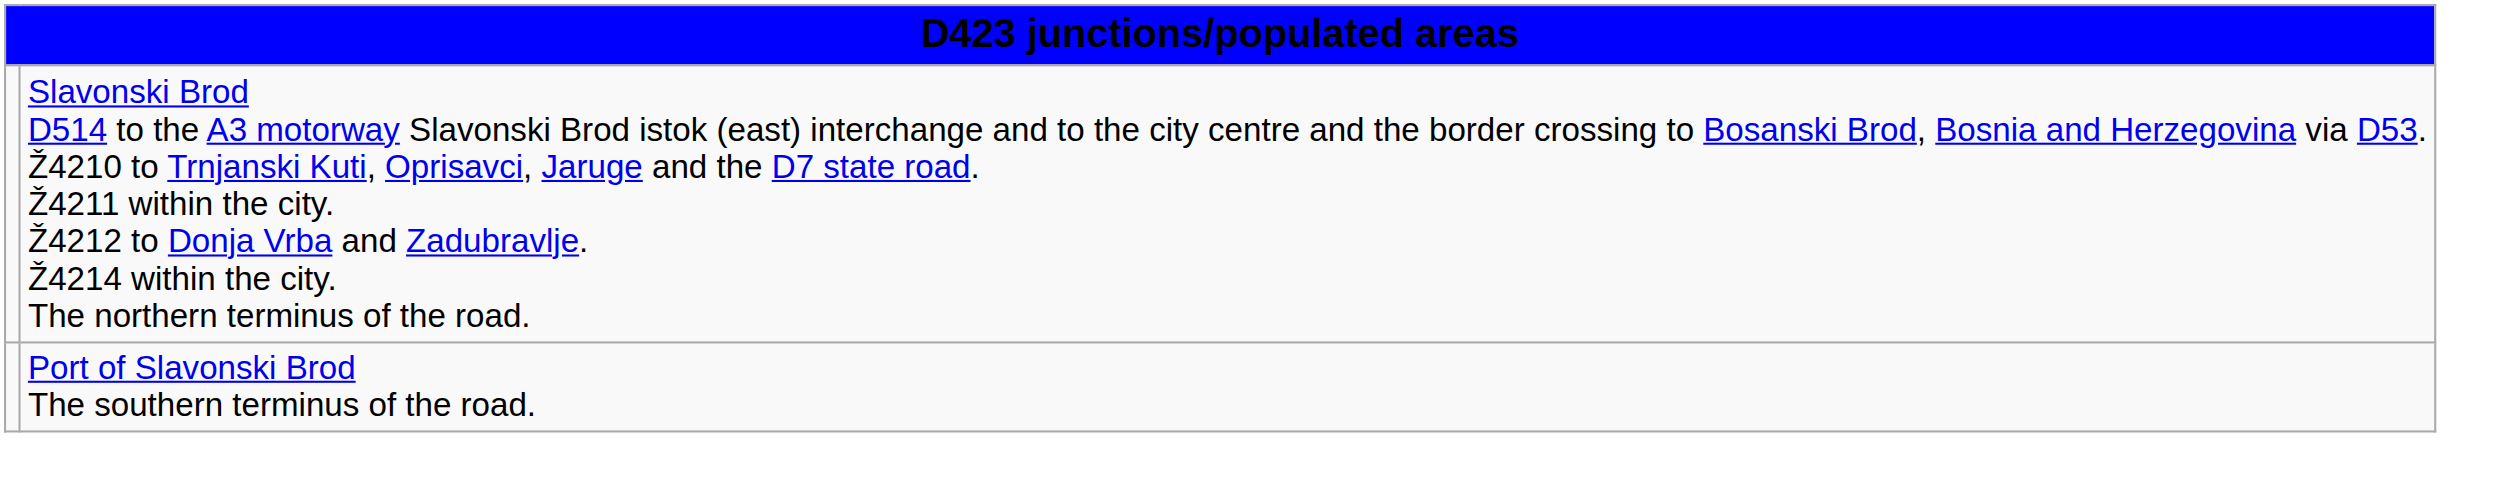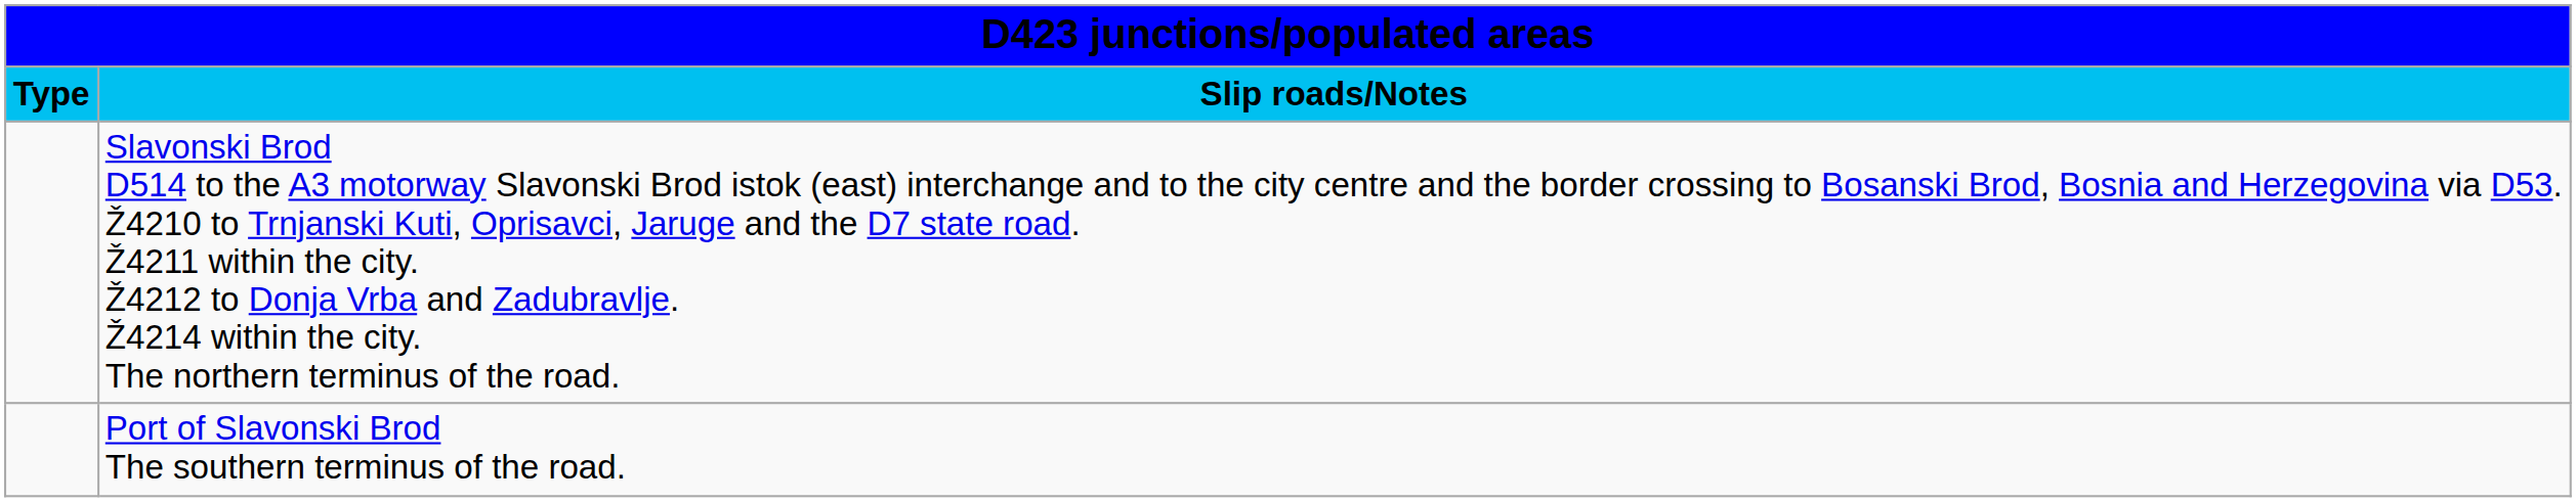+ row: Type | Slip roads/Notes
